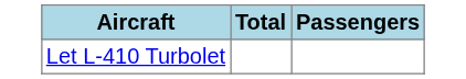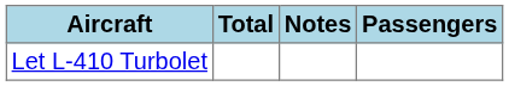+ column: Notes
